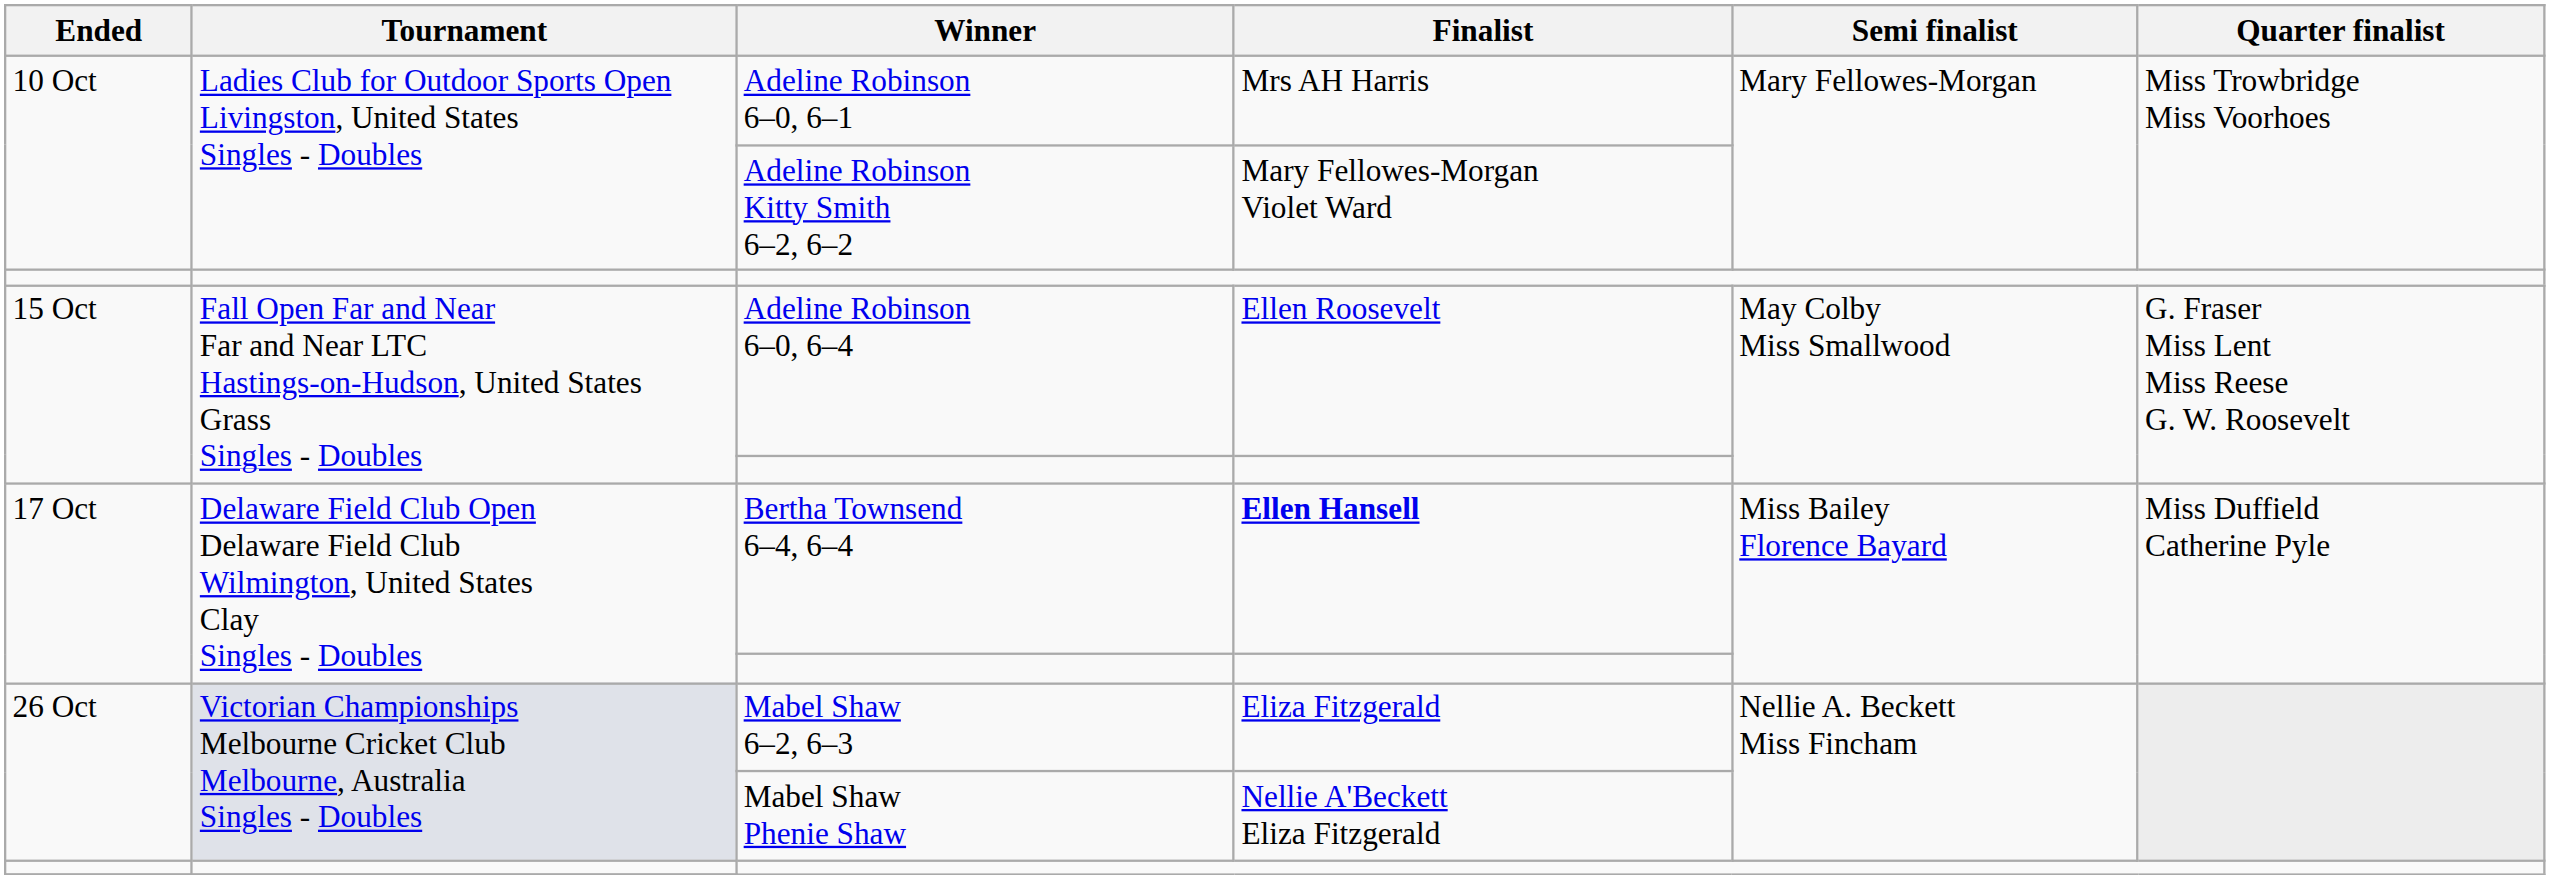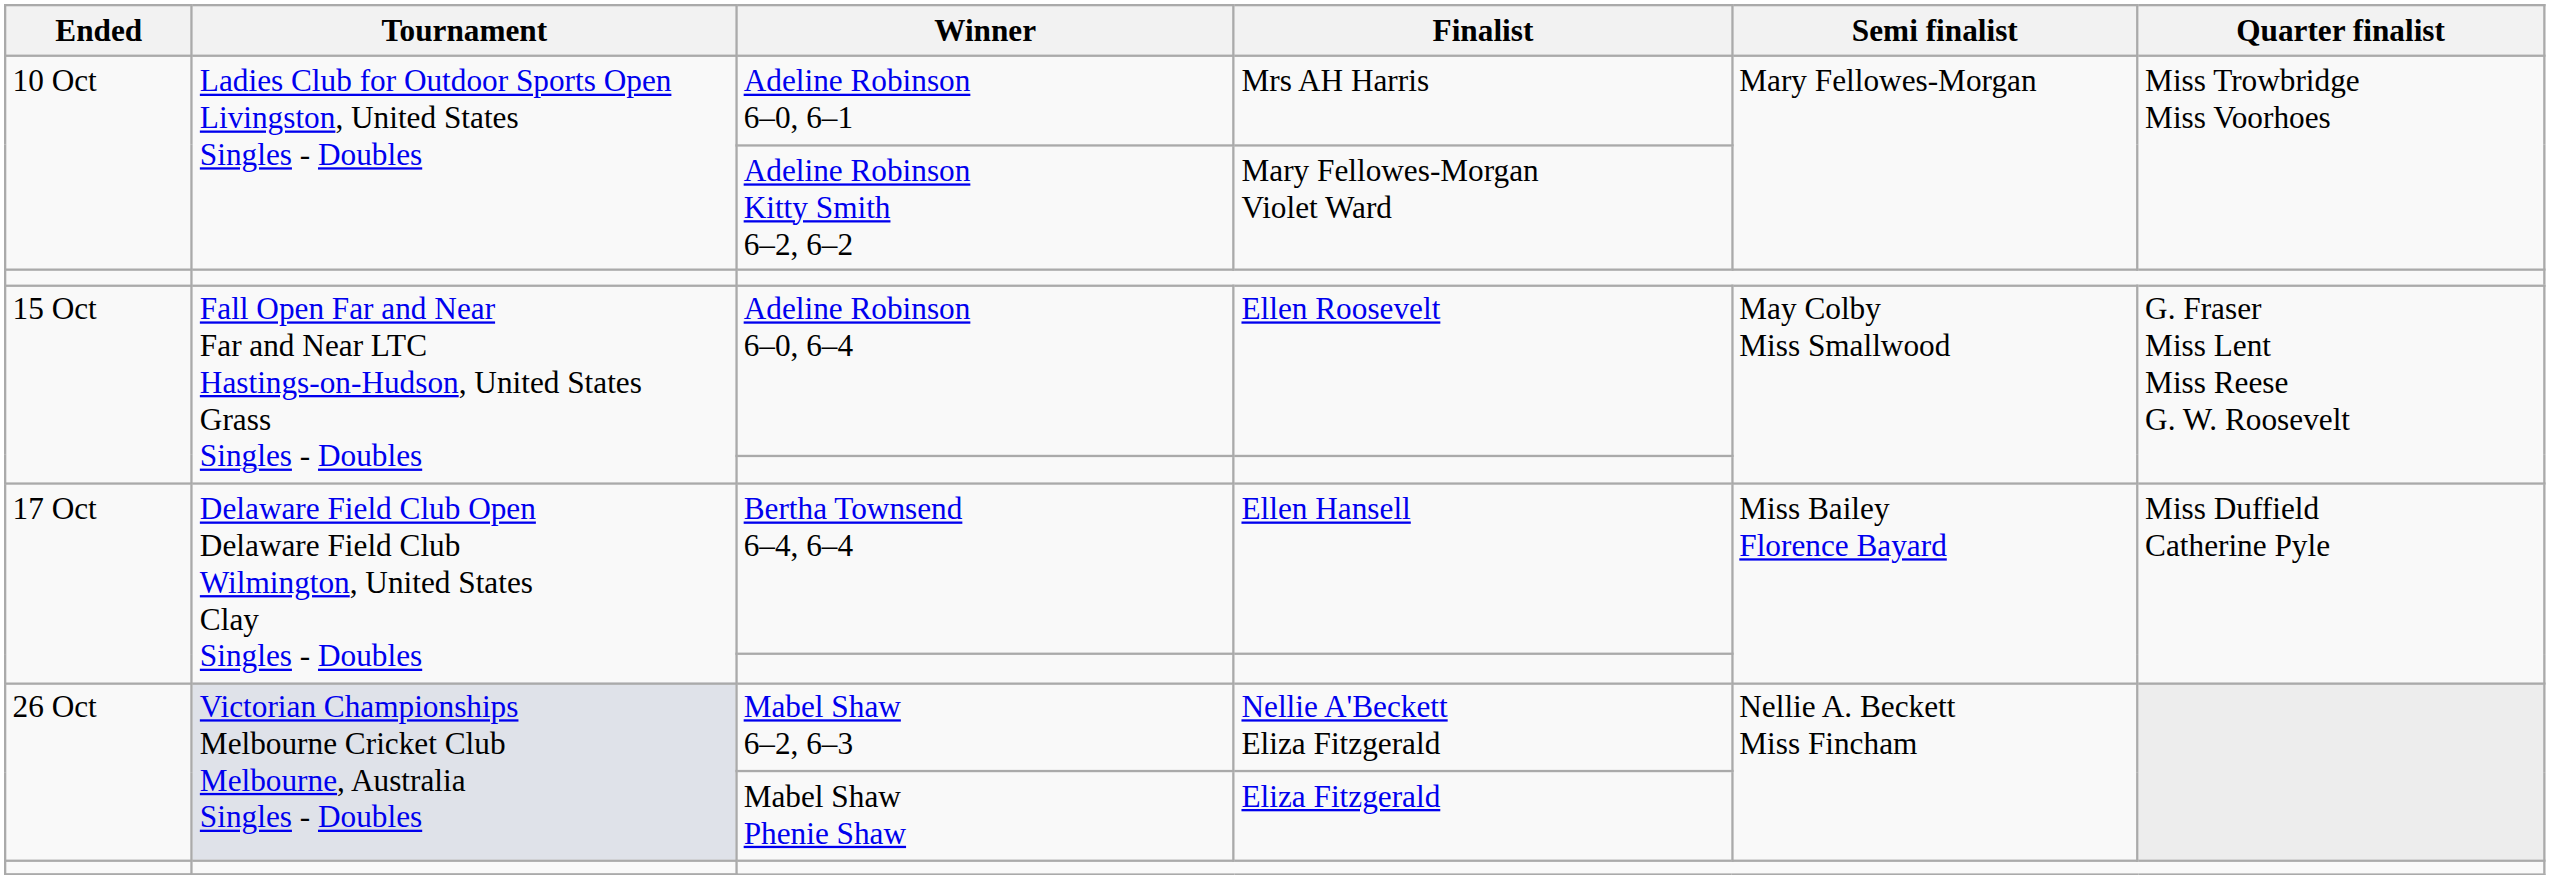Bertha Townsend 6–4, 6–4 | Finalist: bold -> normal
Mabel Shaw 6–2, 6–3 | Finalist: Eliza Fitzgerald -> Nellie A'Beckett Eliza Fitzgerald
Mabel Shaw Phenie Shaw | Finalist: Nellie A'Beckett Eliza Fitzgerald -> Eliza Fitzgerald
